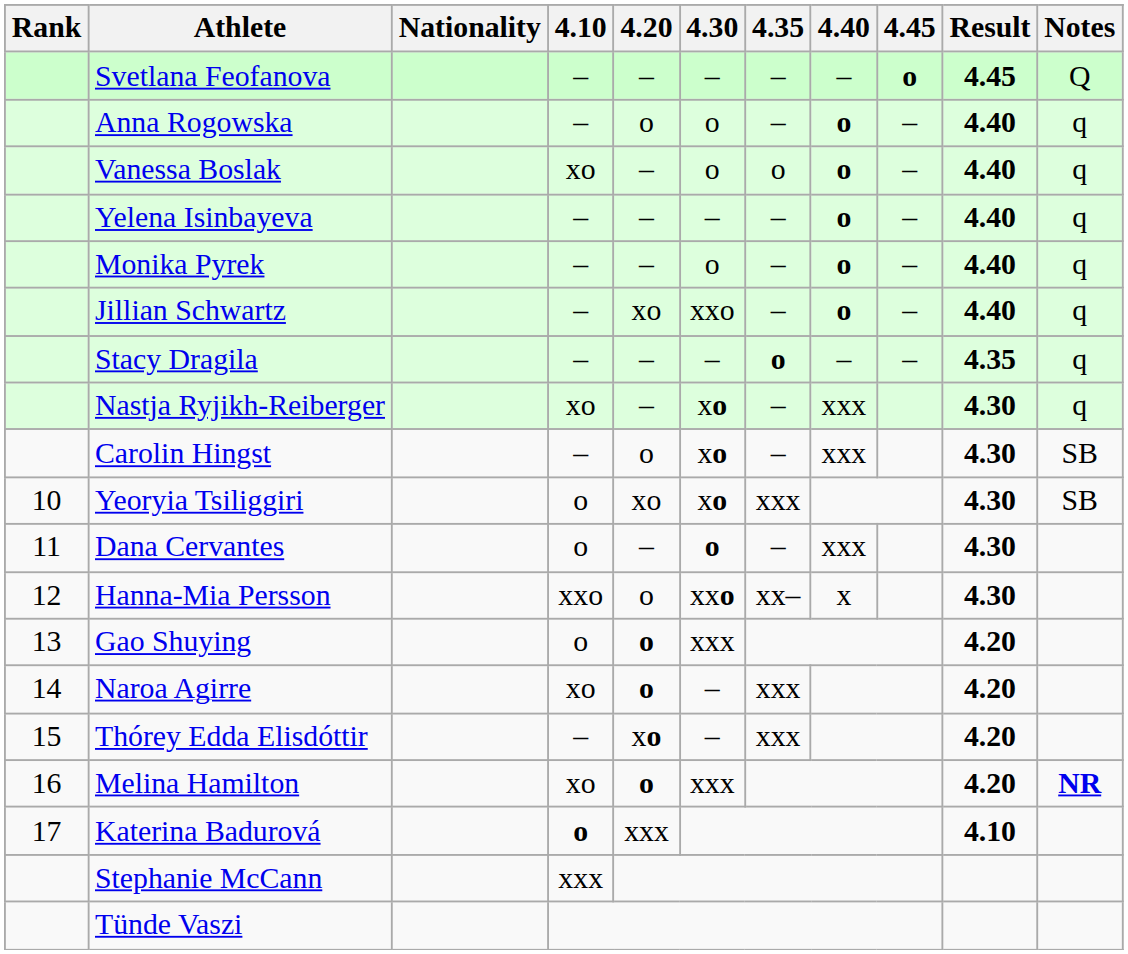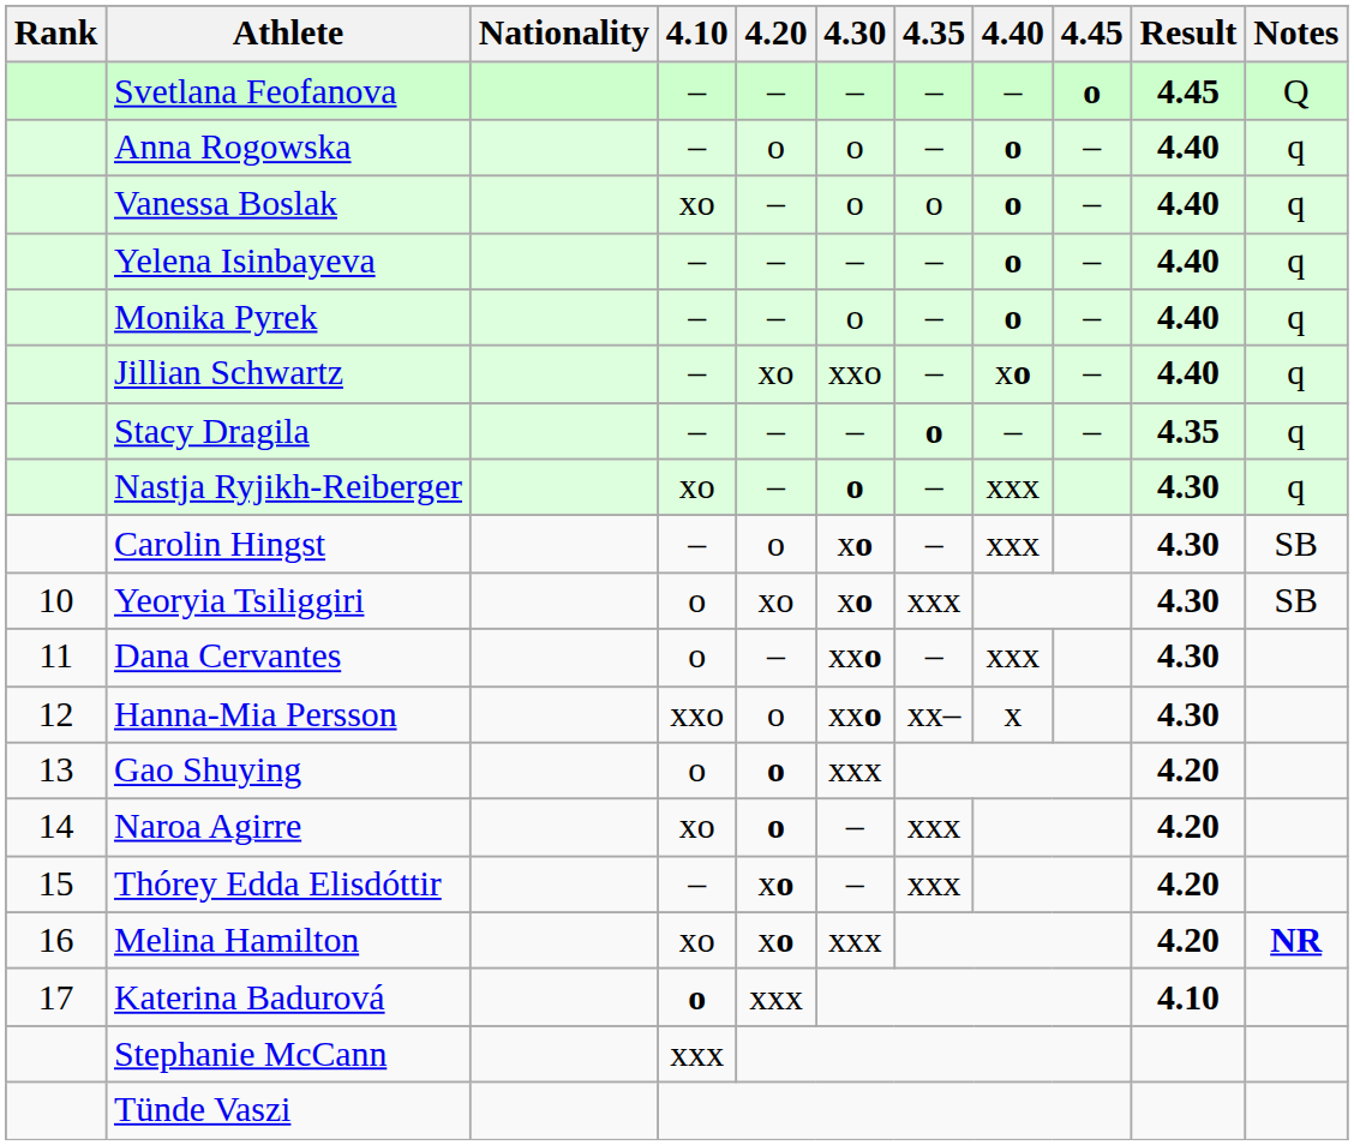Jillian Schwartz | 4.40: o -> xo
Nastja Ryjikh-Reiberger | 4.30: xo -> o
Dana Cervantes | 4.30: o -> xxo
Melina Hamilton | 4.20: o -> xo
